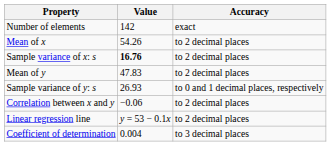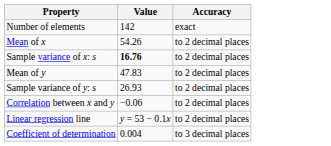Sample variance of y: s | Accuracy: to 0 and 1 decimal places, respectively -> to 2 decimal places
